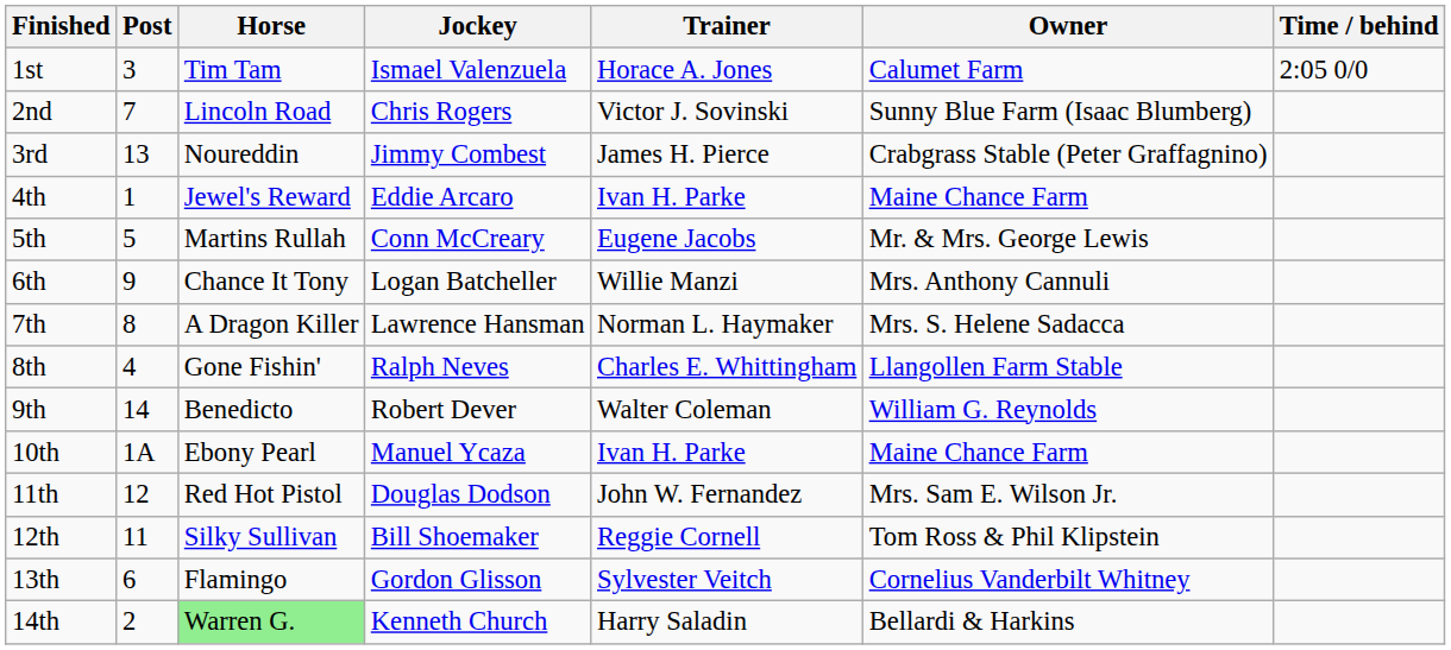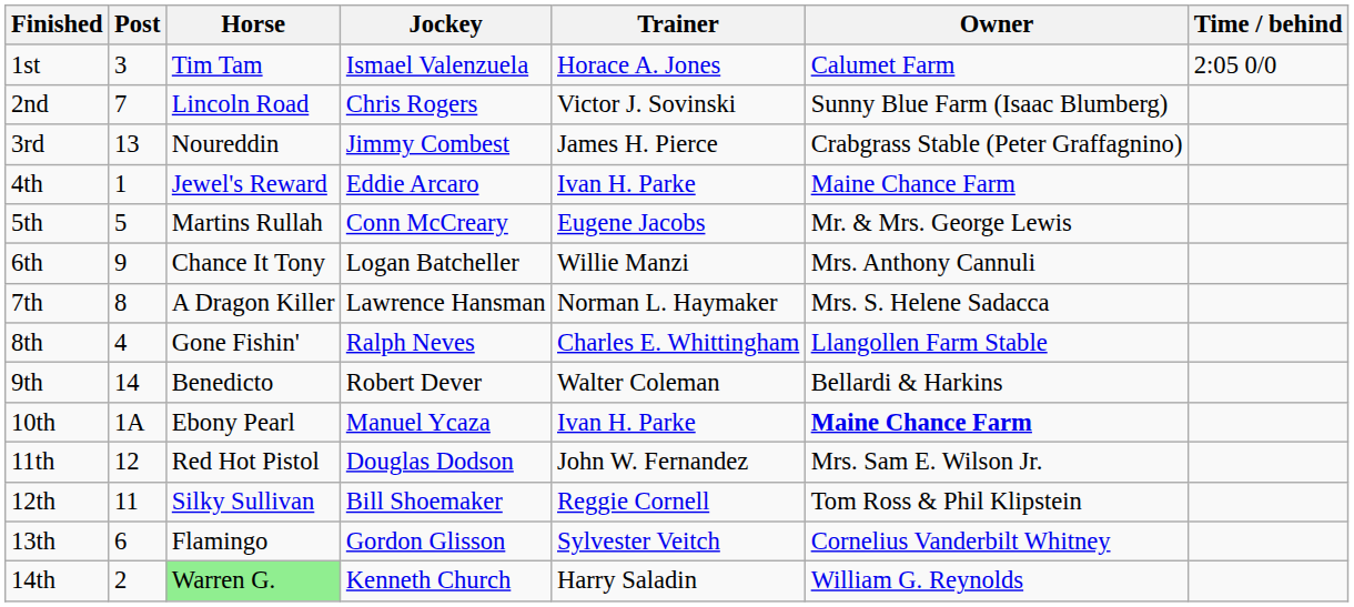9th | Owner: William G. Reynolds -> Bellardi & Harkins
10th | Owner: normal -> bold
14th | Owner: Bellardi & Harkins -> William G. Reynolds
